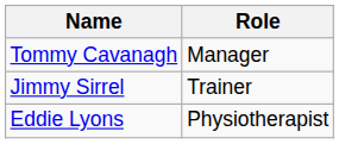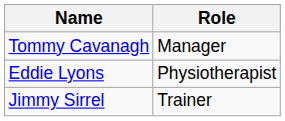rows swapped: Jimmy Sirrel <-> Eddie Lyons
